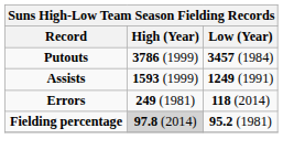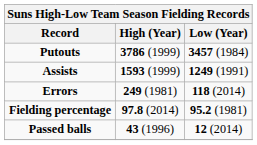Fielding percentage | High (Year): lightgrey background -> no background
+ row: Passed balls | 43 (1996) | 12 (2014)
